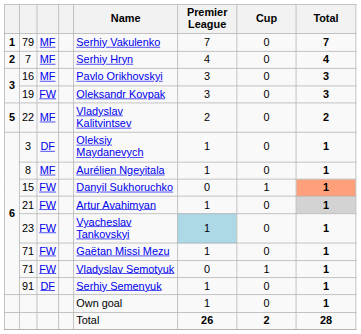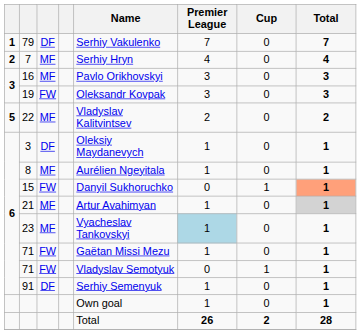79 | column 3: MF -> DF
21 | column 3: FW -> MF
23 | column 3: FW -> MF
